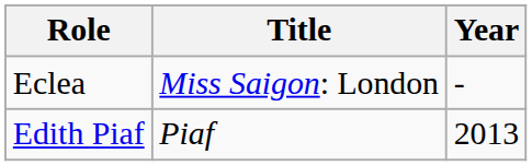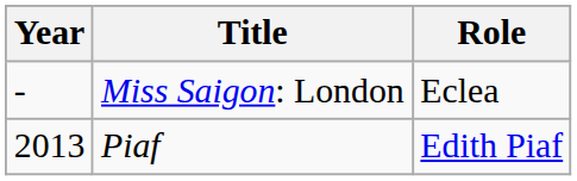columns swapped: Year <-> Role
